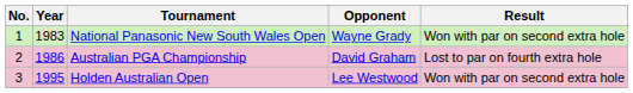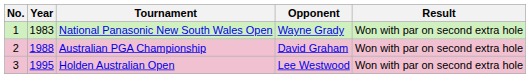Australian PGA Championship | Year: 1986 -> 1988
Australian PGA Championship | Result: Lost to par on fourth extra hole -> Won with par on second extra hole
